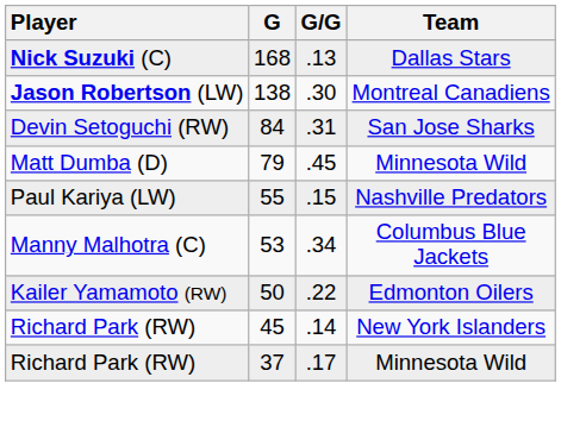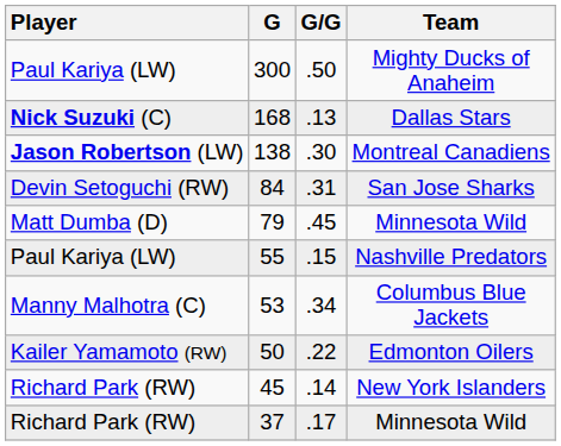+ row: Paul Kariya (LW) | 300 | .50 | Mighty Ducks of Anaheim
